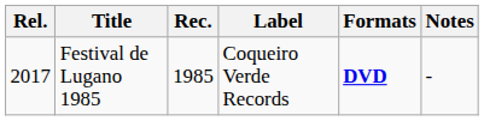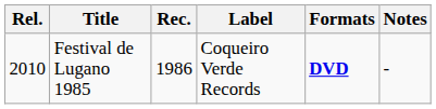Festival de Lugano 1985 | Rel.: 2017 -> 2010
Festival de Lugano 1985 | Rec.: 1985 -> 1986
